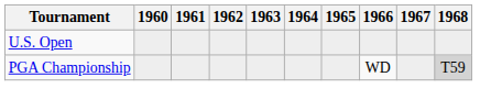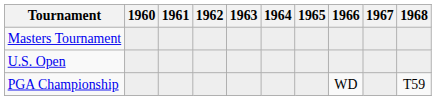+ row: Masters Tournament
PGA Championship | 1968: lightgrey background -> no background
